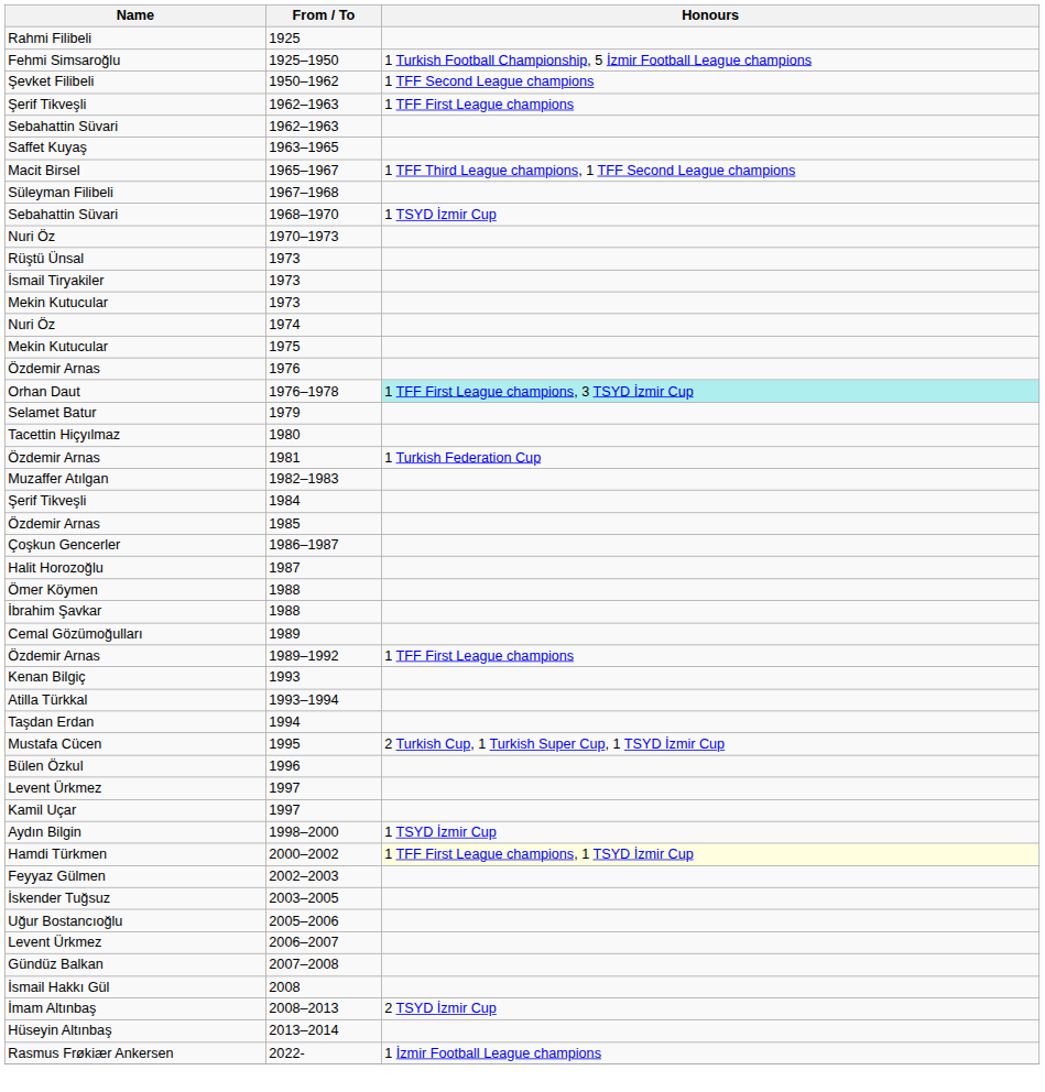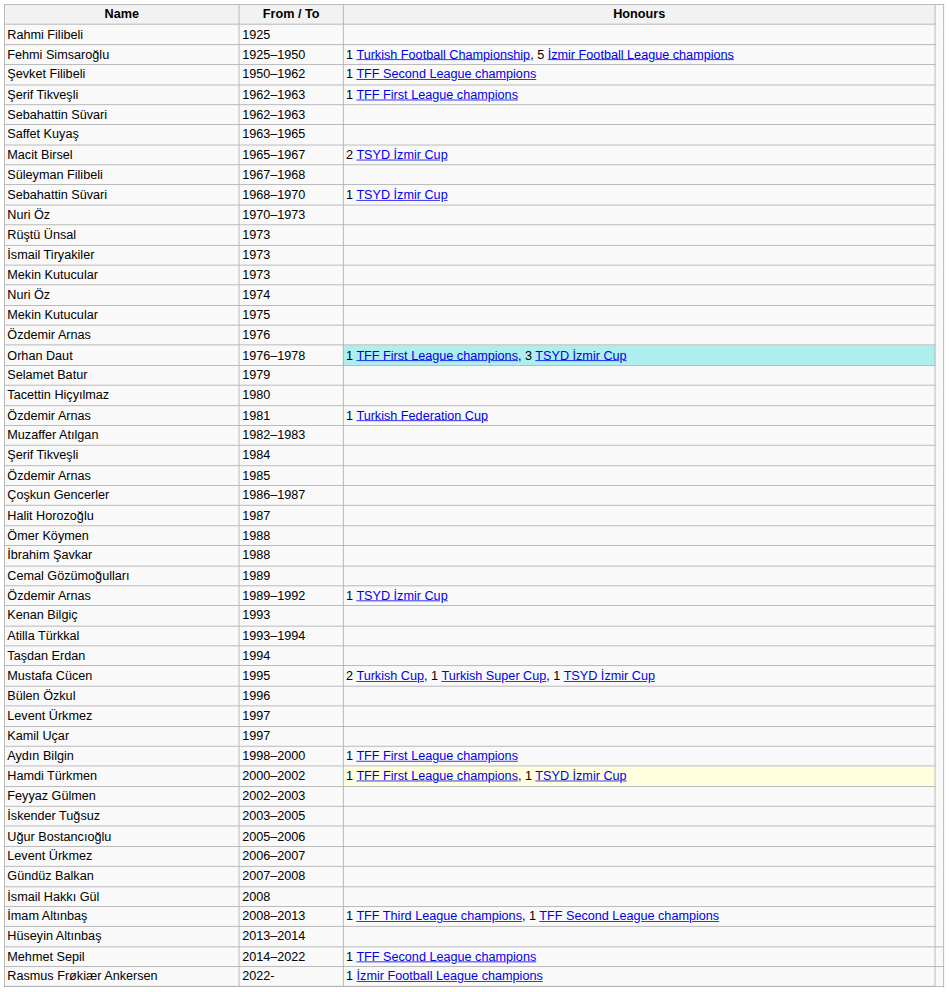1965–1967 | Honours: 1 TFF Third League champions, 1 TFF Second League champions -> 2 TSYD İzmir Cup
1989–1992 | Honours: 1 TFF First League champions -> 1 TSYD İzmir Cup
1998–2000 | Honours: 1 TSYD İzmir Cup -> 1 TFF First League champions
2008–2013 | Honours: 2 TSYD İzmir Cup -> 1 TFF Third League champions, 1 TFF Second League champions
+ row: Mehmet Sepil | 2014–2022 | 1 TFF Second League champions
